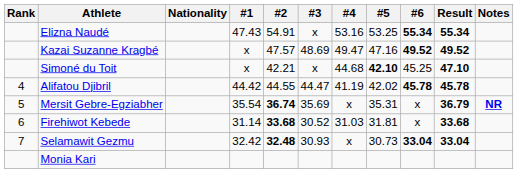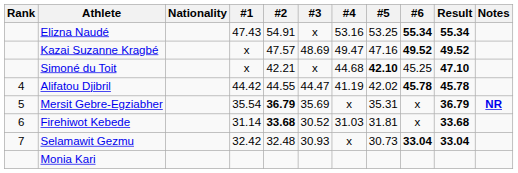Mersit Gebre-Egziabher | #2: 36.74 -> 36.79
Selamawit Gezmu | #2: bold -> normal
